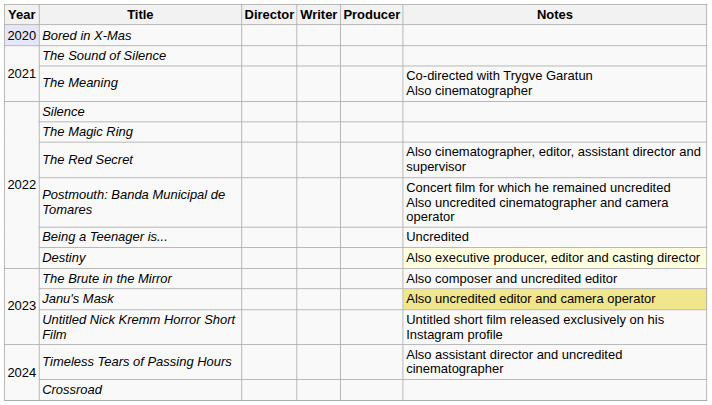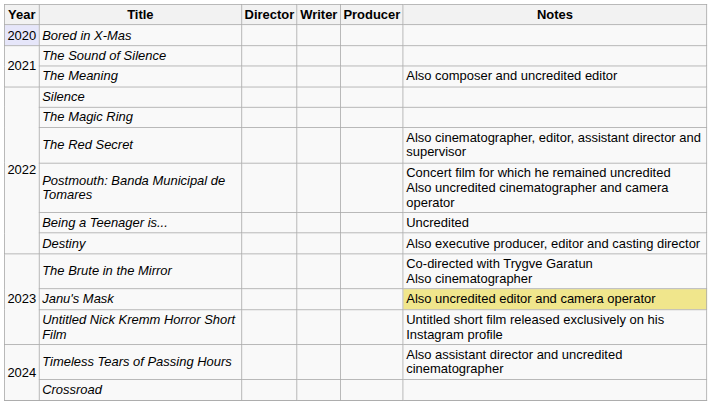The Meaning | Notes: Co-directed with Trygve Garatun Also cinematographer -> Also composer and uncredited editor
Destiny | Notes: lightyellow background -> no background
The Brute in the Mirror | Notes: Also composer and uncredited editor -> Co-directed with Trygve Garatun Also cinematographer
